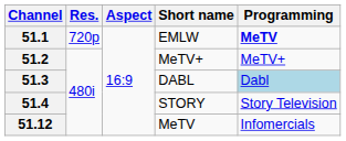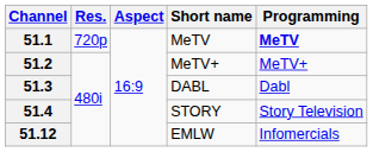51.1 | Short name: EMLW -> MeTV
51.3 | Programming: lightblue background -> no background
51.12 | Short name: MeTV -> EMLW
